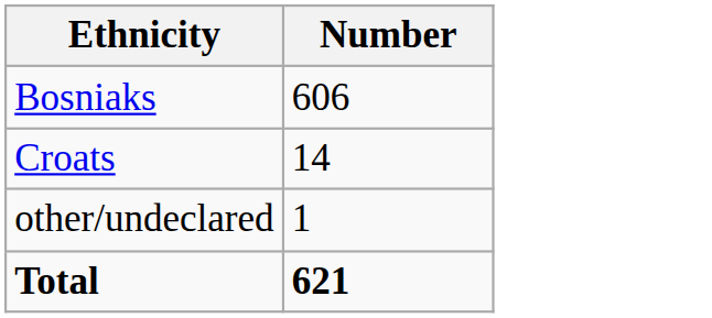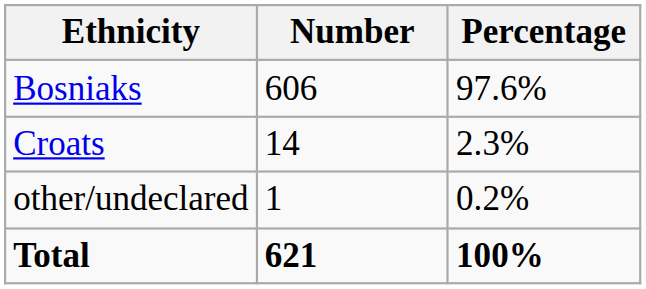+ column: Percentage | 97.6% | 2.3% | 0.2% | 100%
